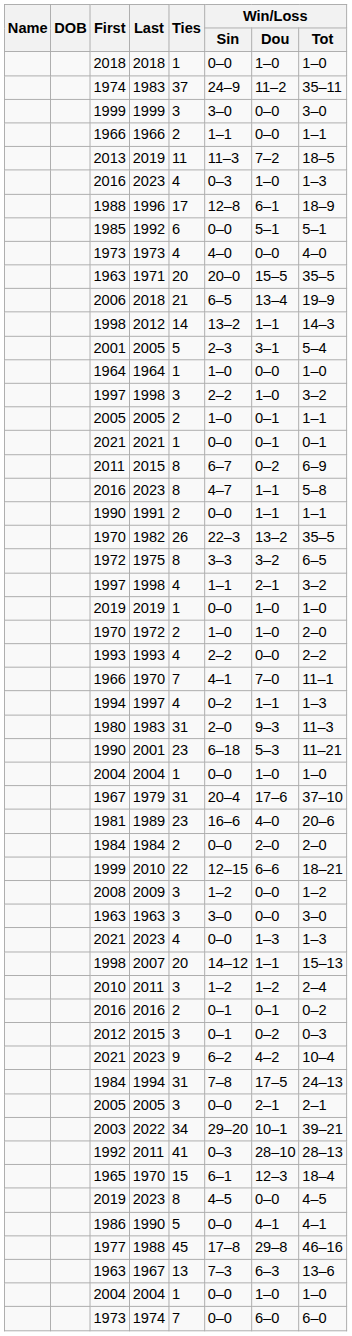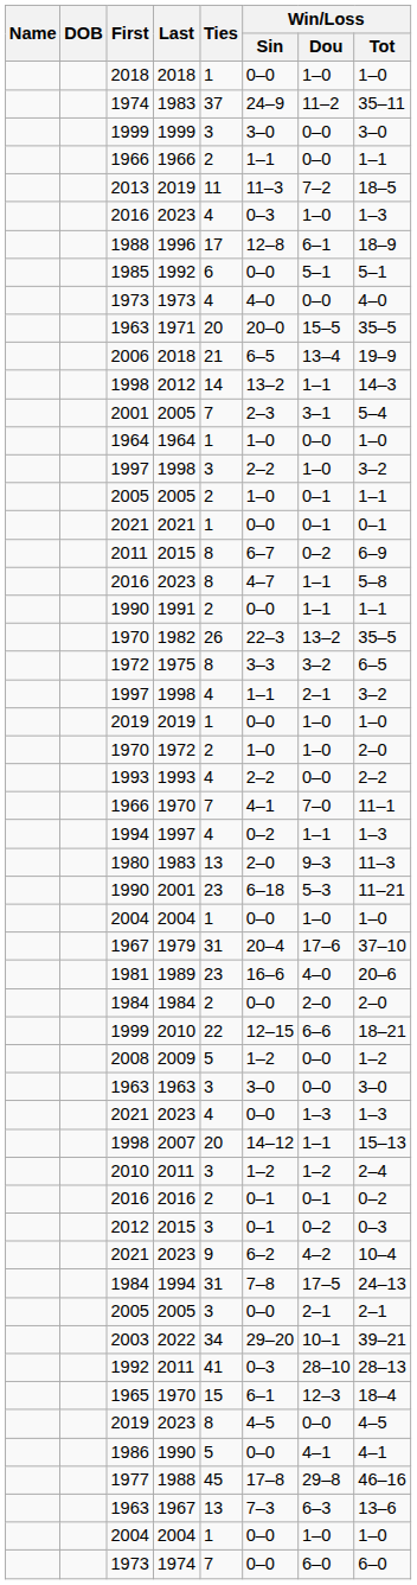2001 / 2005 | Ties: 5 -> 7
1980 / 1983 | Ties: 31 -> 13
2009 | Ties: 3 -> 5
